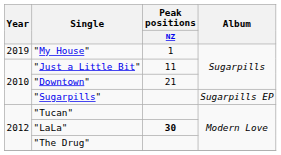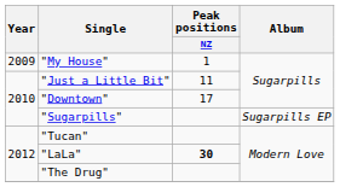"My House" | Year: 2019 -> 2009
"Downtown" | Peak positions / NZ: 21 -> 17
